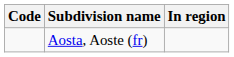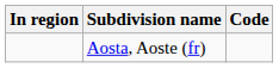columns swapped: Code <-> In region
